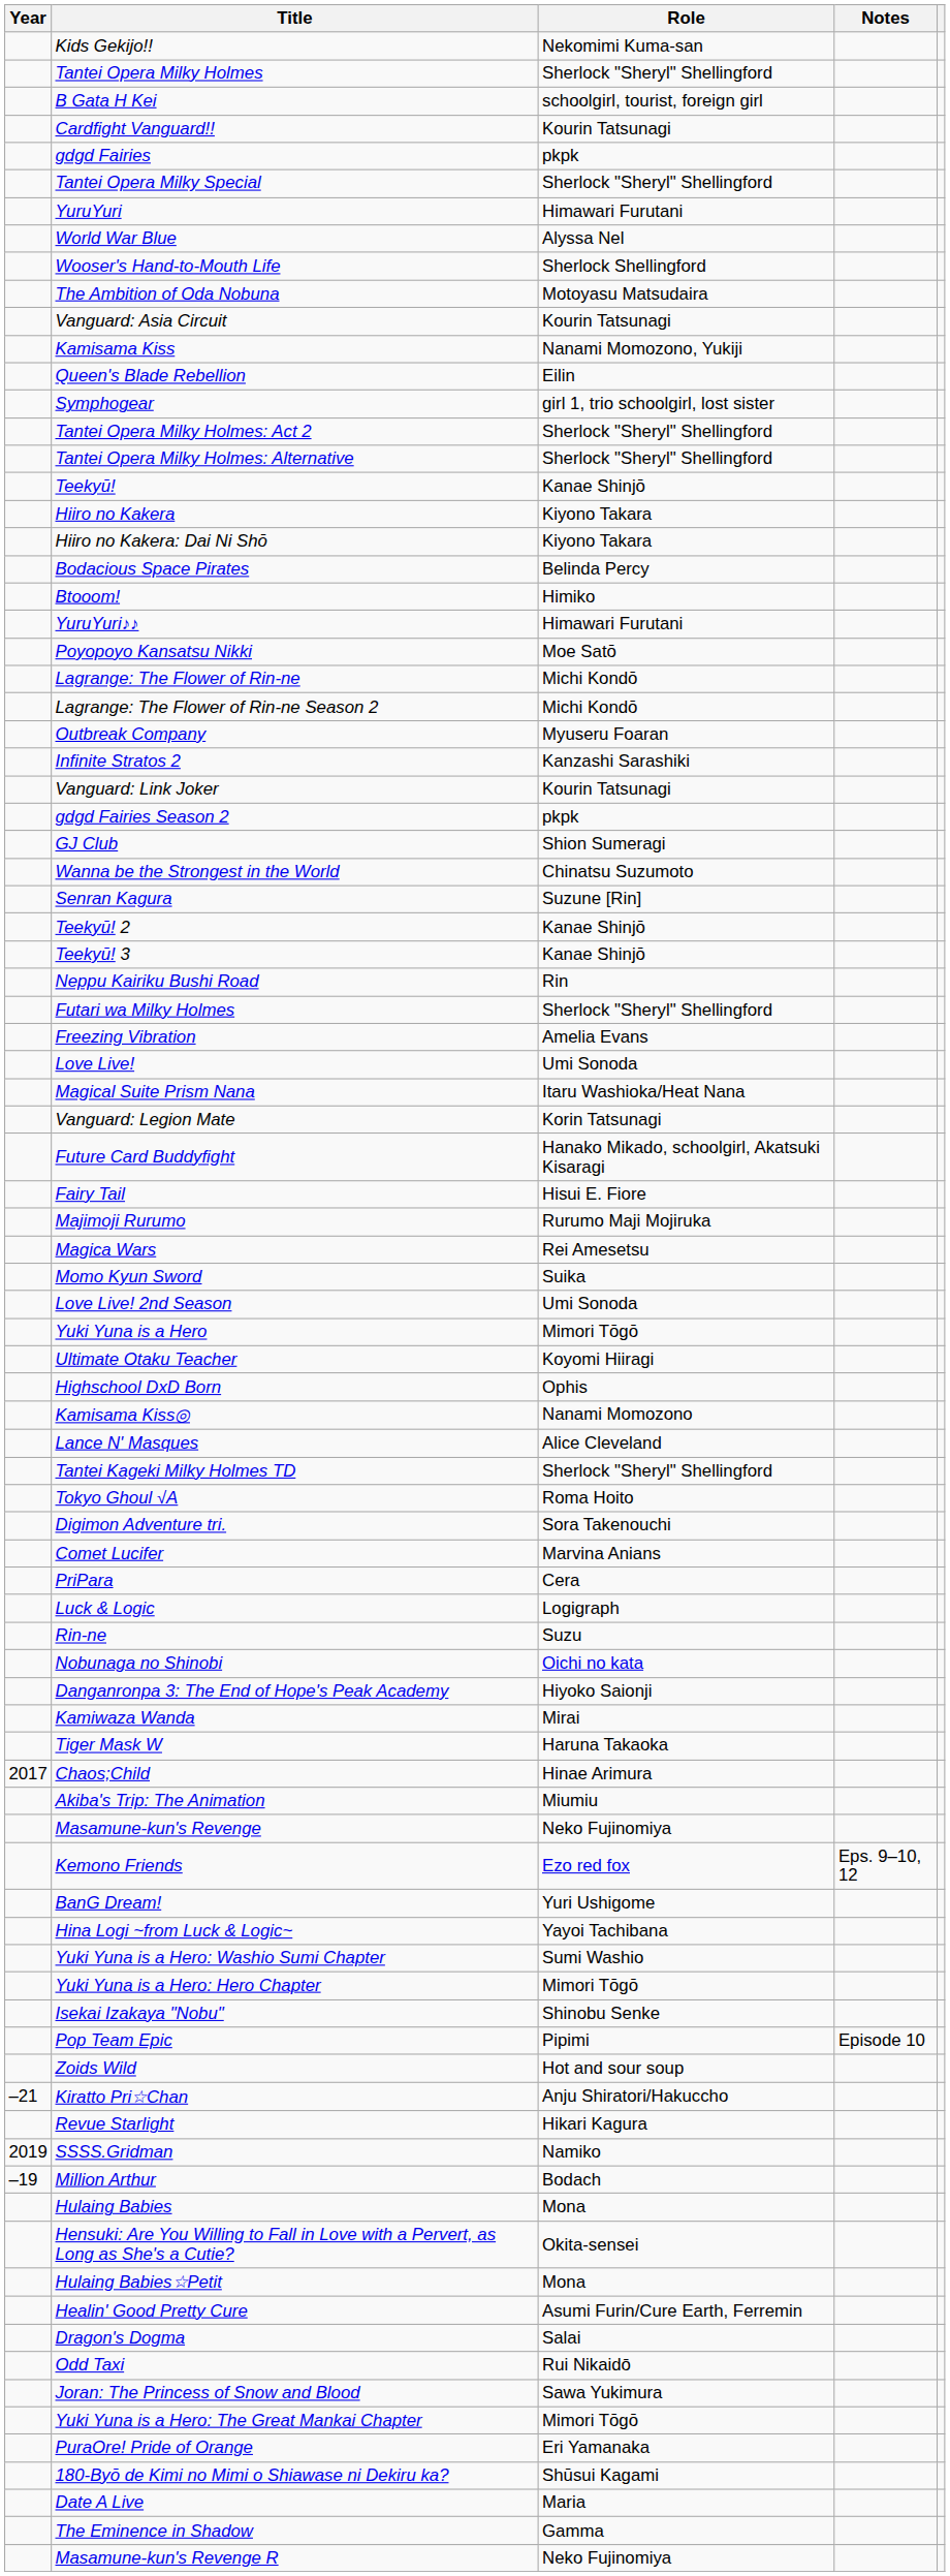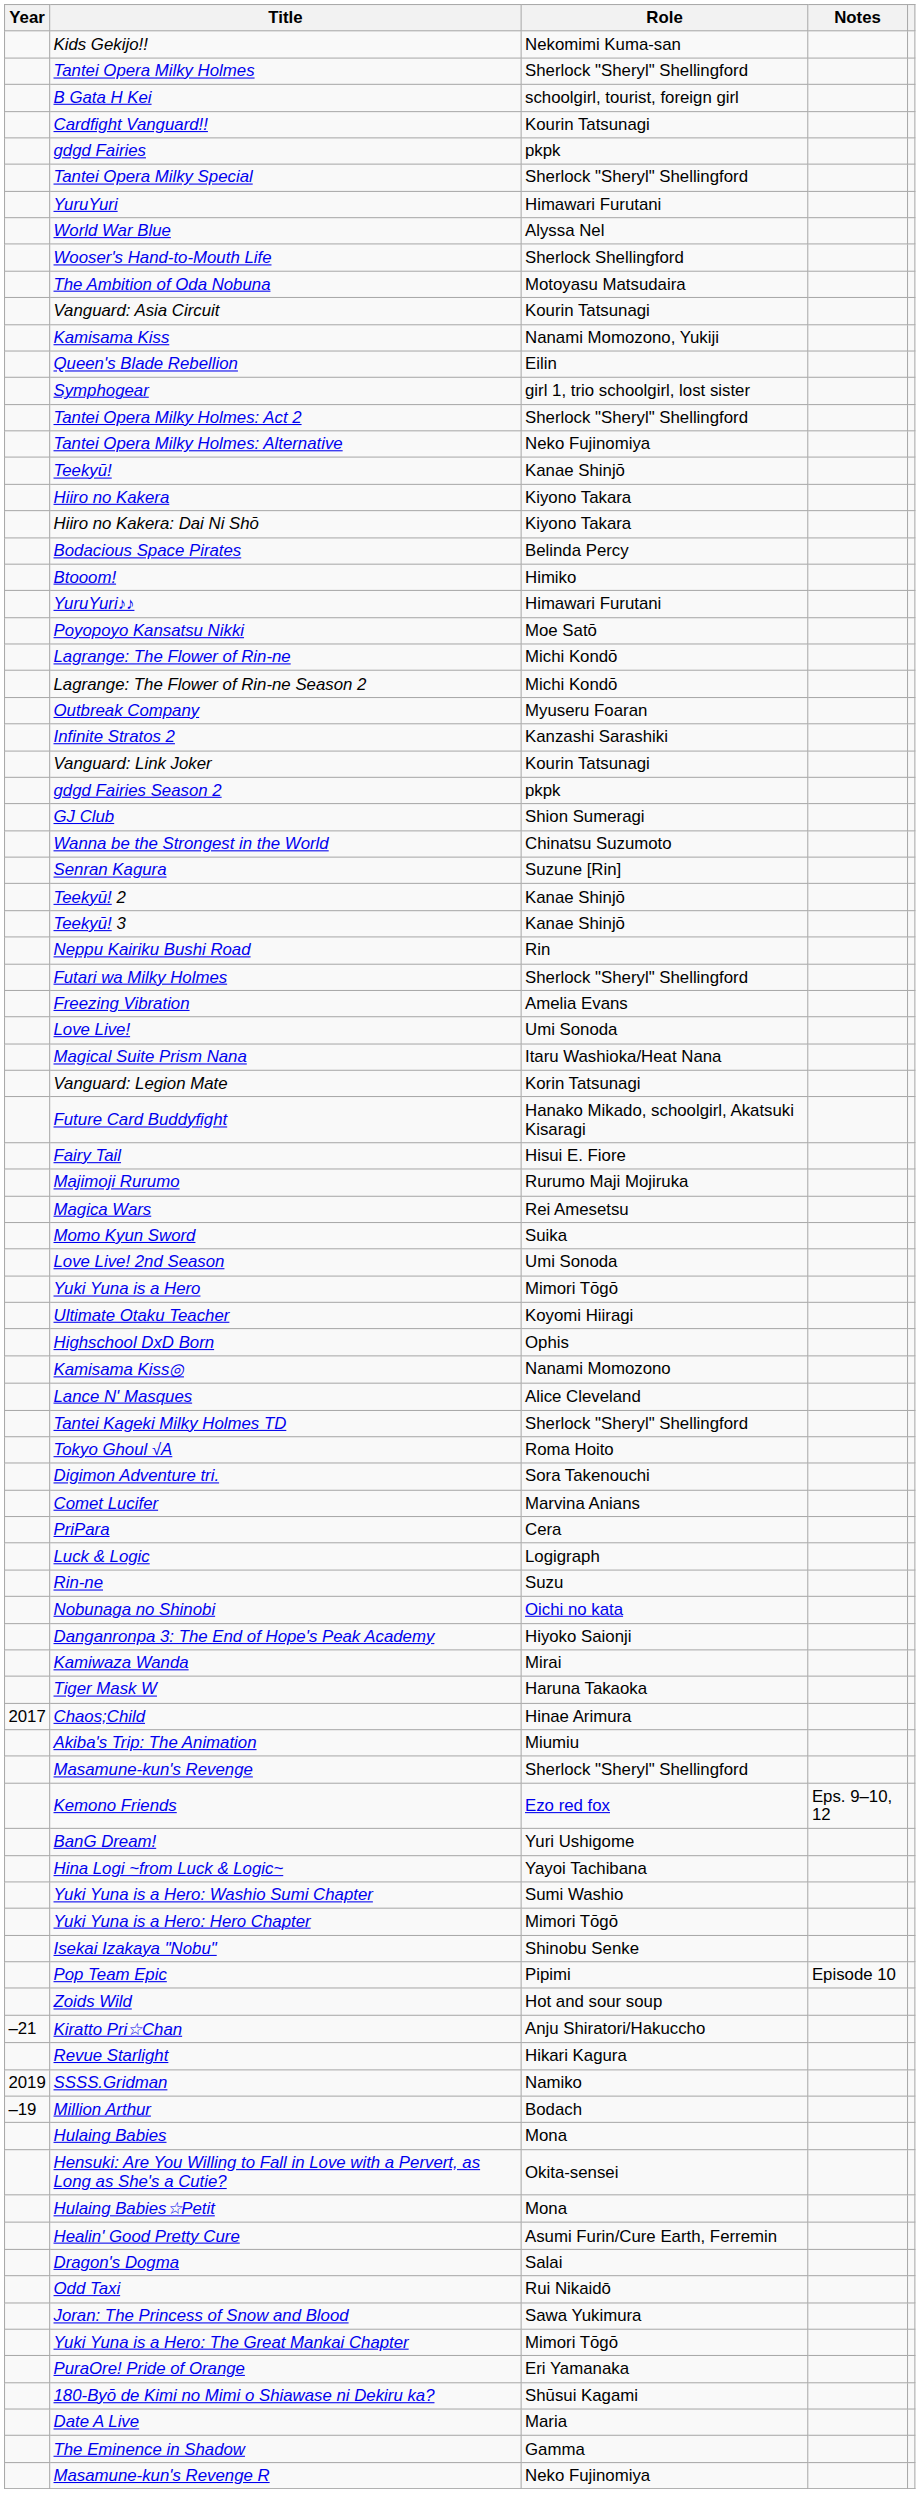Tantei Opera Milky Holmes: Alternative | Role: Sherlock "Sheryl" Shellingford -> Neko Fujinomiya
Masamune-kun's Revenge | Role: Neko Fujinomiya -> Sherlock "Sheryl" Shellingford
